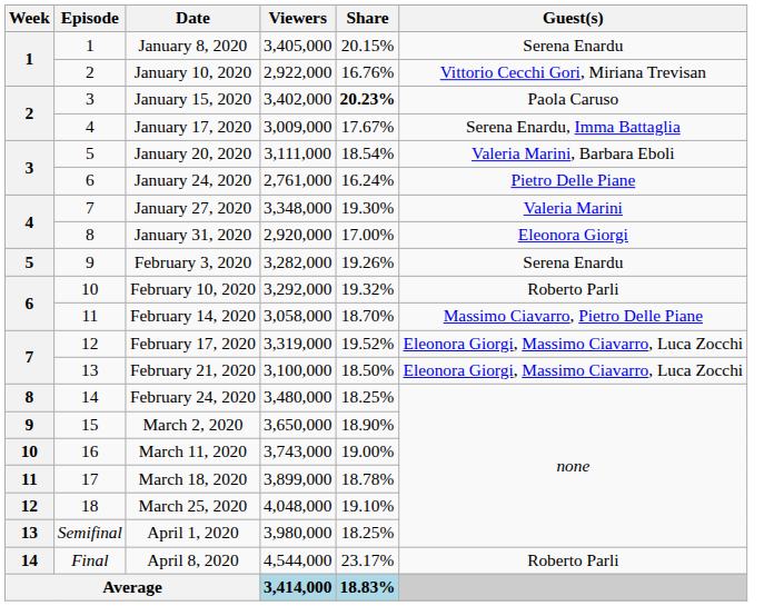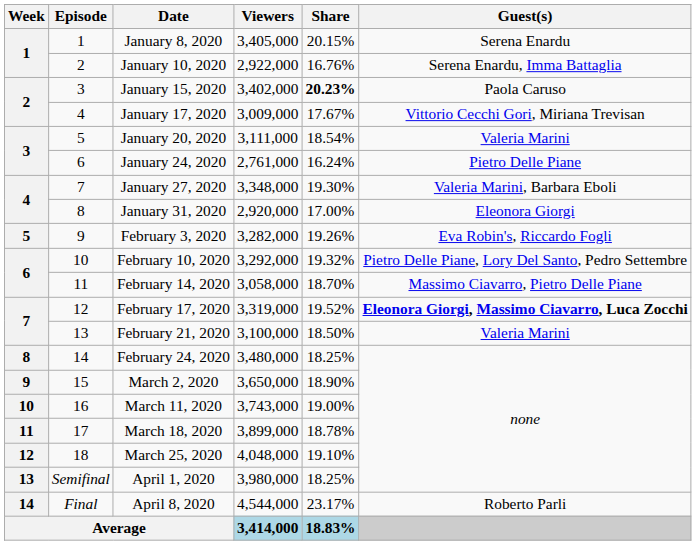January 10, 2020 | Guest(s): Vittorio Cecchi Gori, Miriana Trevisan -> Serena Enardu, Imma Battaglia
January 17, 2020 | Guest(s): Serena Enardu, Imma Battaglia -> Vittorio Cecchi Gori, Miriana Trevisan
January 20, 2020 | Guest(s): Valeria Marini, Barbara Eboli -> Valeria Marini
January 27, 2020 | Guest(s): Valeria Marini -> Valeria Marini, Barbara Eboli
February 3, 2020 | Guest(s): Serena Enardu -> Eva Robin's, Riccardo Fogli
February 10, 2020 | Guest(s): Roberto Parli -> Pietro Delle Piane, Lory Del Santo, Pedro Settembre
February 17, 2020 | Guest(s): normal -> bold
February 21, 2020 | Guest(s): Eleonora Giorgi, Massimo Ciavarro, Luca Zocchi -> Valeria Marini
